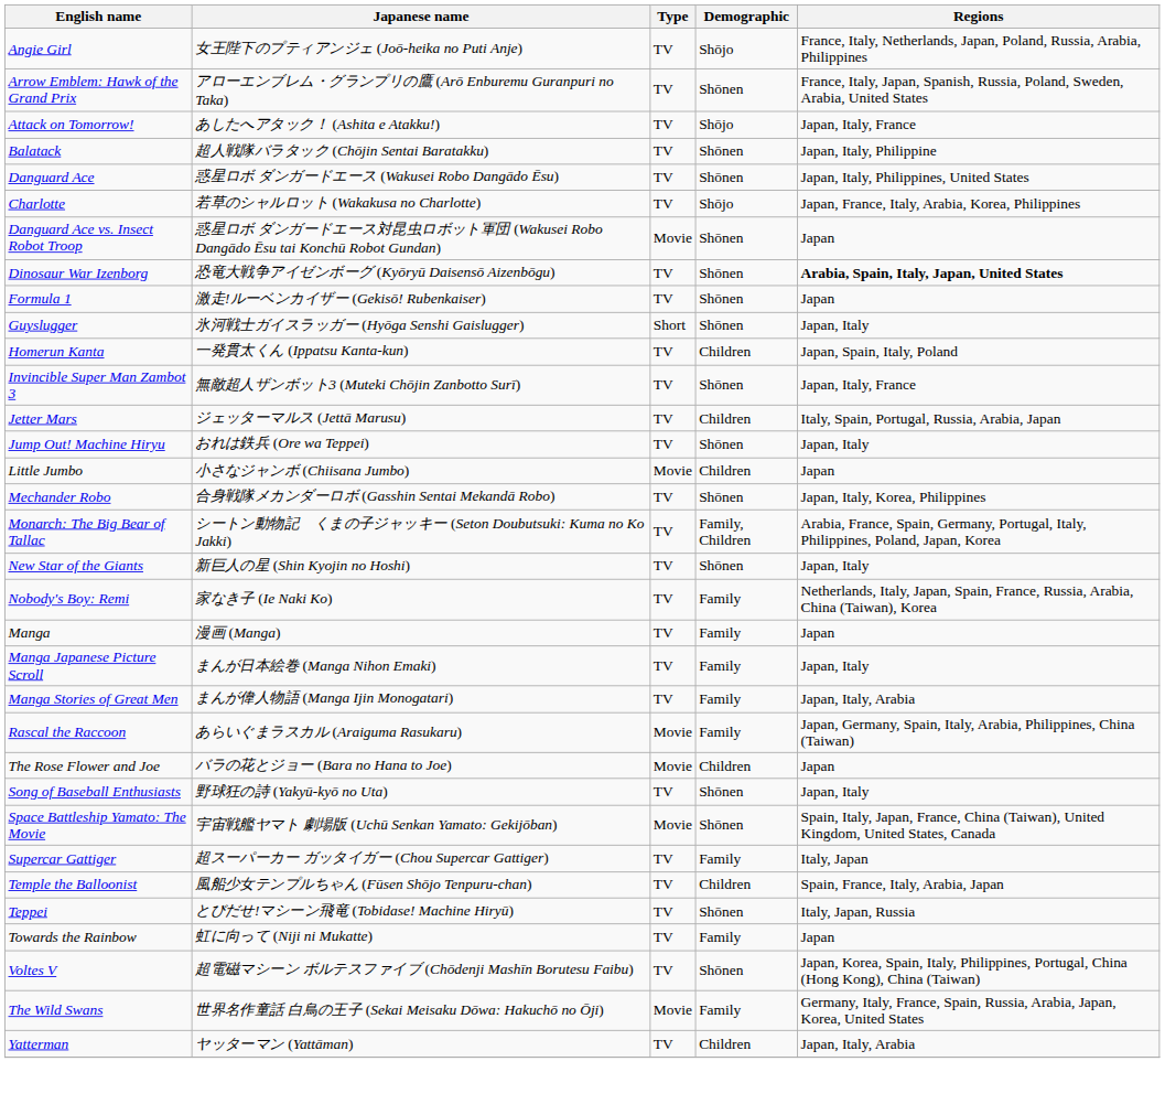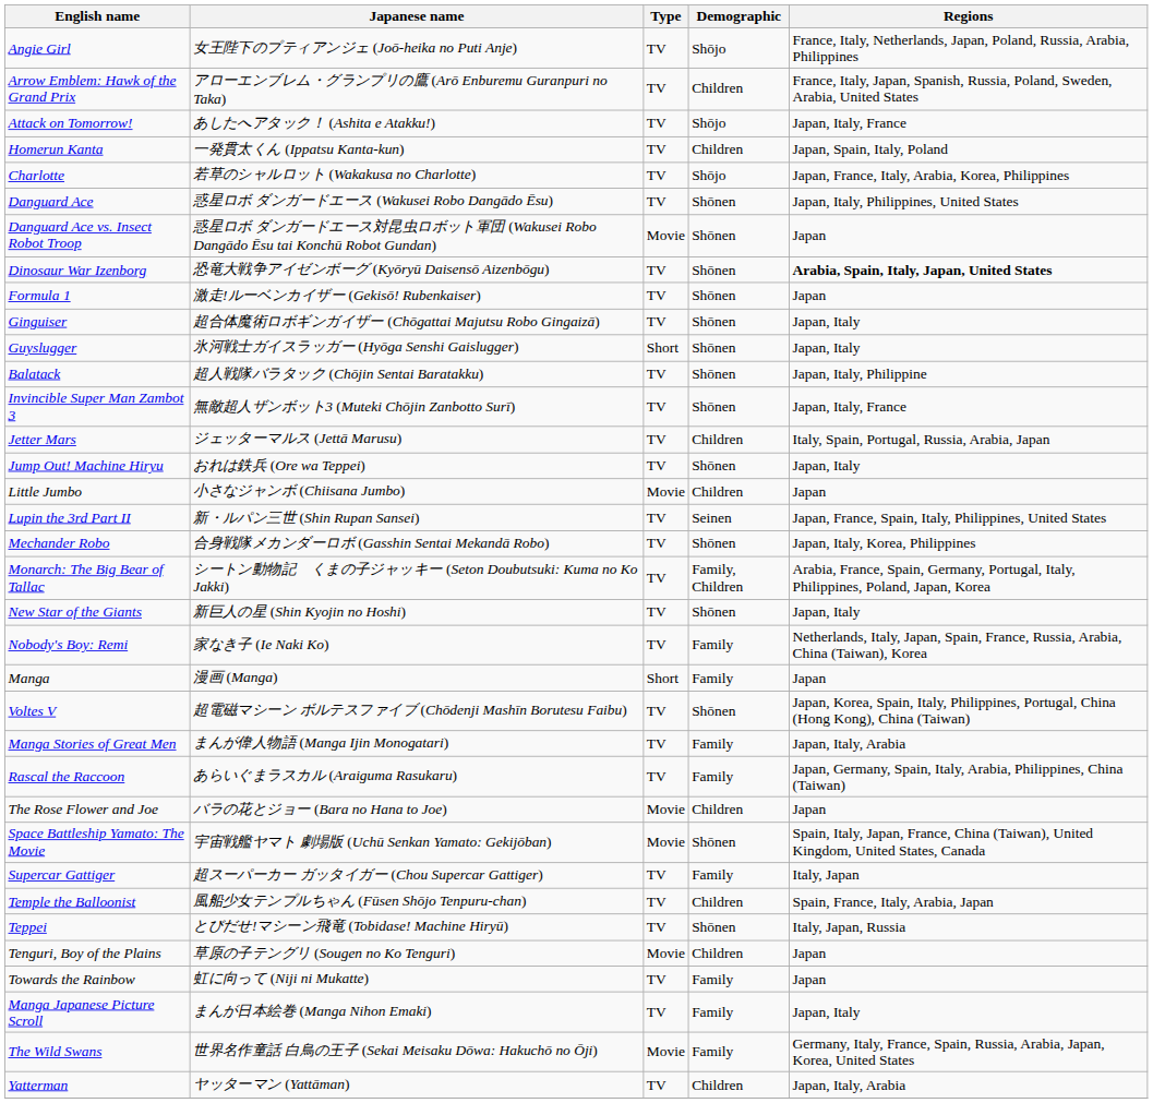Arrow Emblem: Hawk of the Grand Prix | Demographic: Shōnen -> Children
rows swapped: Balatack <-> Homerun Kanta
rows swapped: Charlotte <-> Danguard Ace
+ row: Ginguiser | 超合体魔術ロボギンガイザー (Chōgattai Majutsu Robo Gingaizā) | TV | Shōnen | Japan, Italy
+ row: Lupin the 3rd Part II | 新・ルパン三世 (Shin Rupan Sansei) | TV | Seinen | Japan, France, Spain, Italy, Philippines, United States
Manga | Type: TV -> Short
rows swapped: Manga Japanese Picture Scroll <-> Voltes V
Rascal the Raccoon | Type: Movie -> TV
- row: Song of Baseball Enthusiasts | 野球狂の詩 (Yakyū-kyō no Uta) | TV | Shōnen | Japan, Italy
+ row: Tenguri, Boy of the Plains | 草原の子テングリ (Sougen no Ko Tenguri) | Movie | Children | Japan
